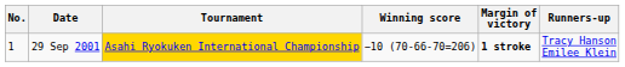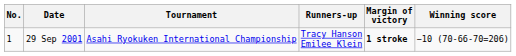columns swapped: Winning score <-> Runners-up
29 Sep 2001 | Tournament: gold background -> no background
